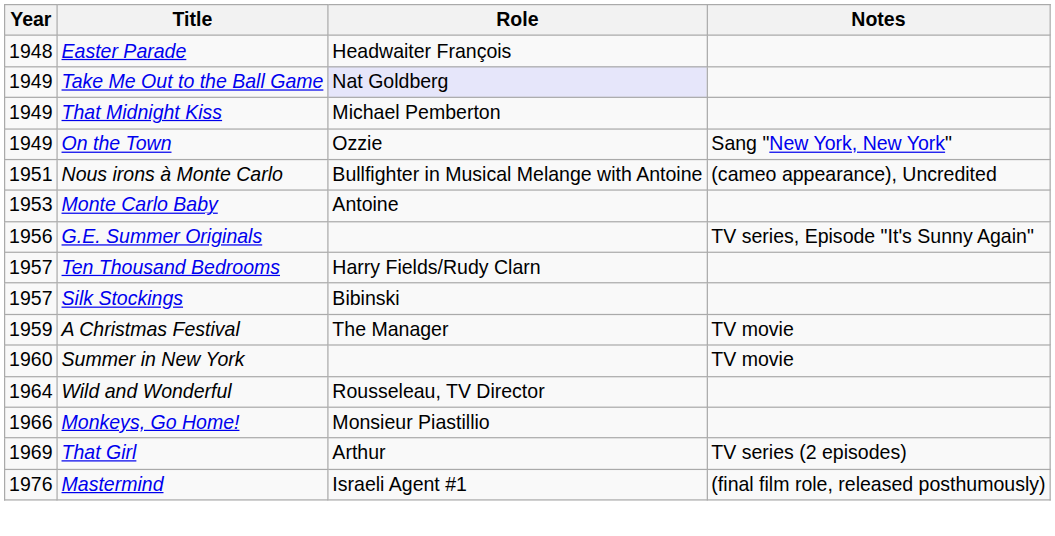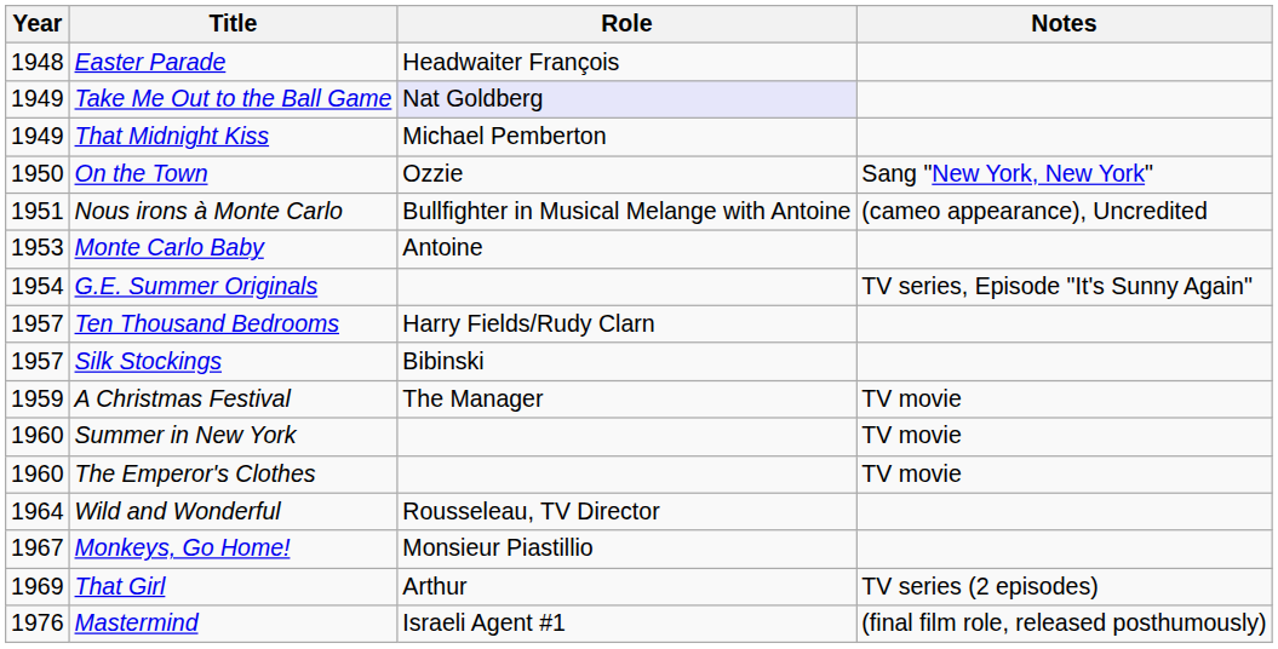On the Town | Year: 1949 -> 1950
G.E. Summer Originals | Year: 1956 -> 1954
+ row: 1960 | The Emperor's Clothes | TV movie
Monkeys, Go Home! | Year: 1966 -> 1967
